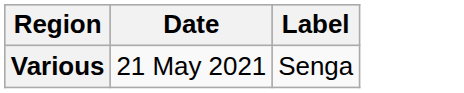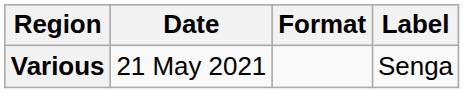+ column: Format
